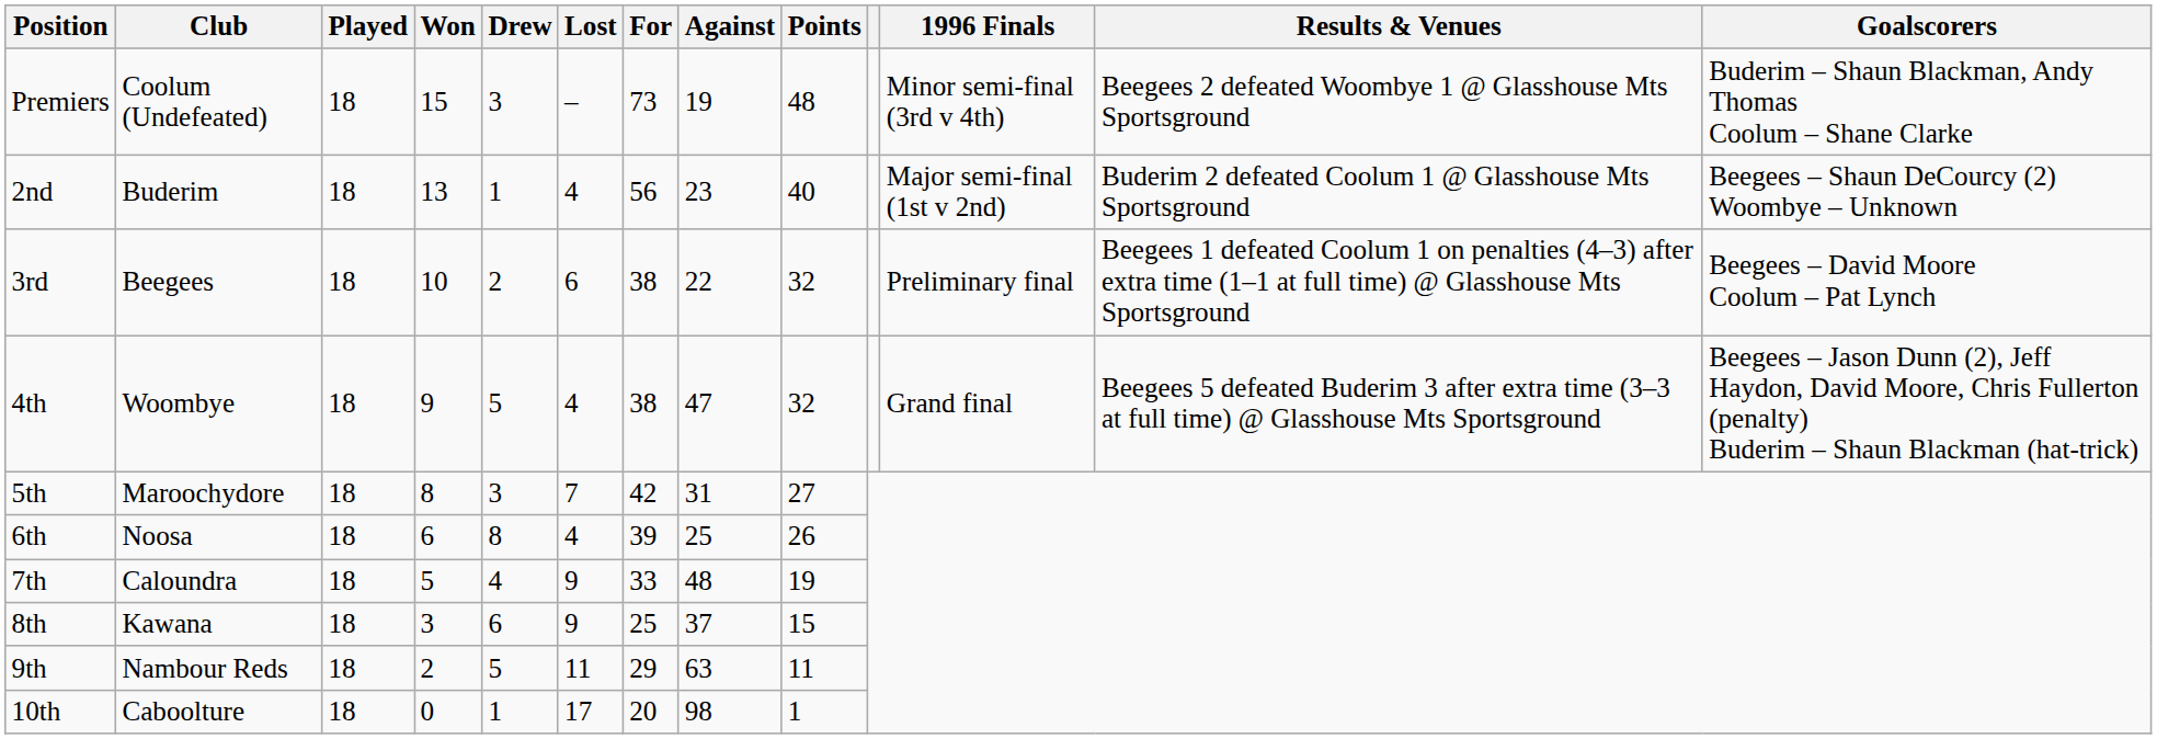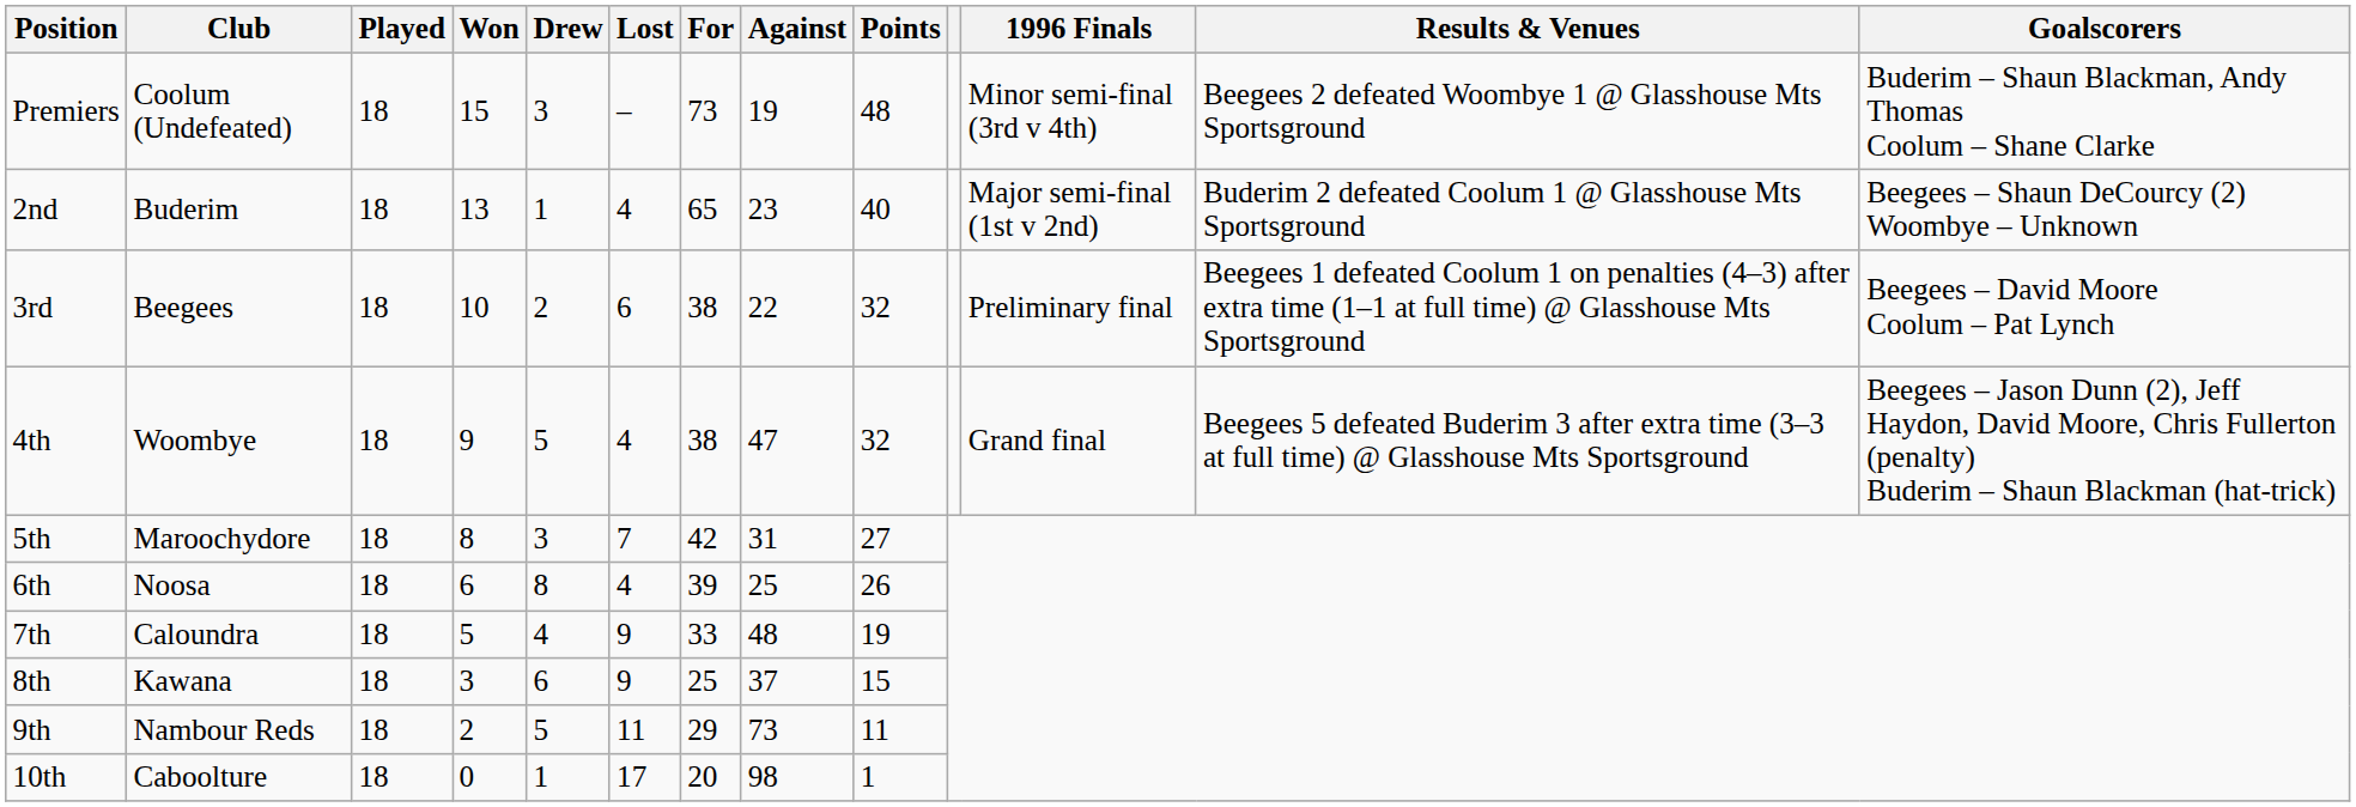2nd | For: 56 -> 65
9th | Against: 63 -> 73
